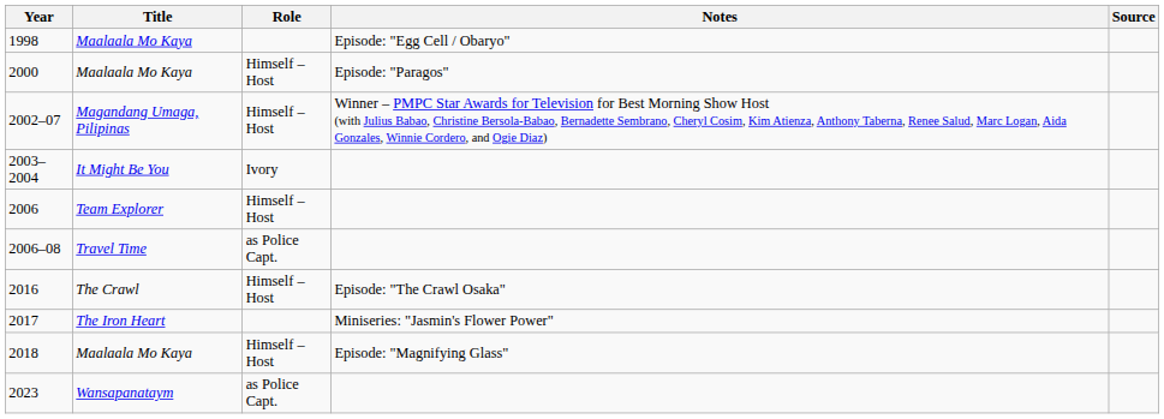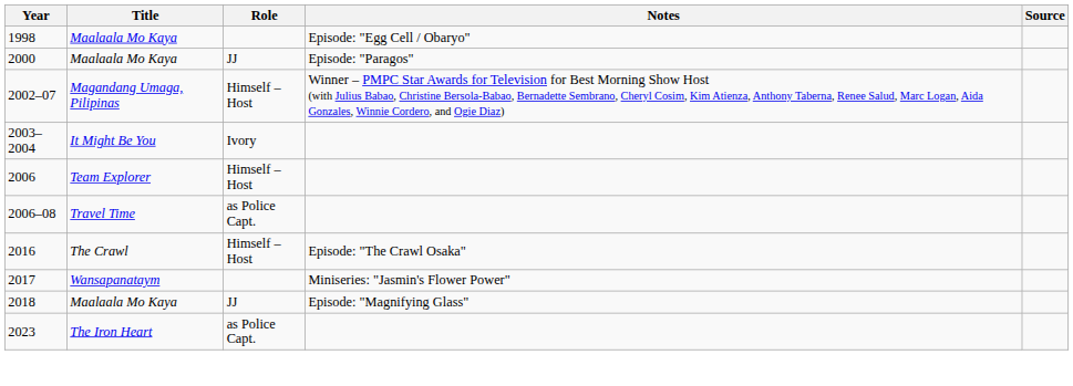2000 | Role: Himself – Host -> JJ
2017 | Title: The Iron Heart -> Wansapanataym
2018 | Role: Himself – Host -> JJ
2023 | Title: Wansapanataym -> The Iron Heart
